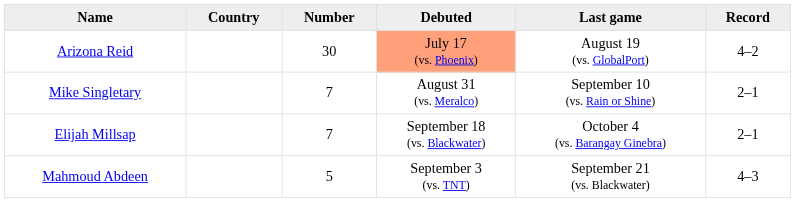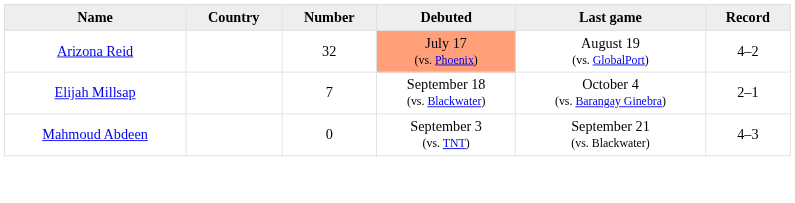Arizona Reid | Number: 30 -> 32
- row: Mike Singletary | 7 | August 31 (vs. Meralco) | September 10 (vs. Rain or Shine) | 2–1
Mahmoud Abdeen | Number: 5 -> 0
